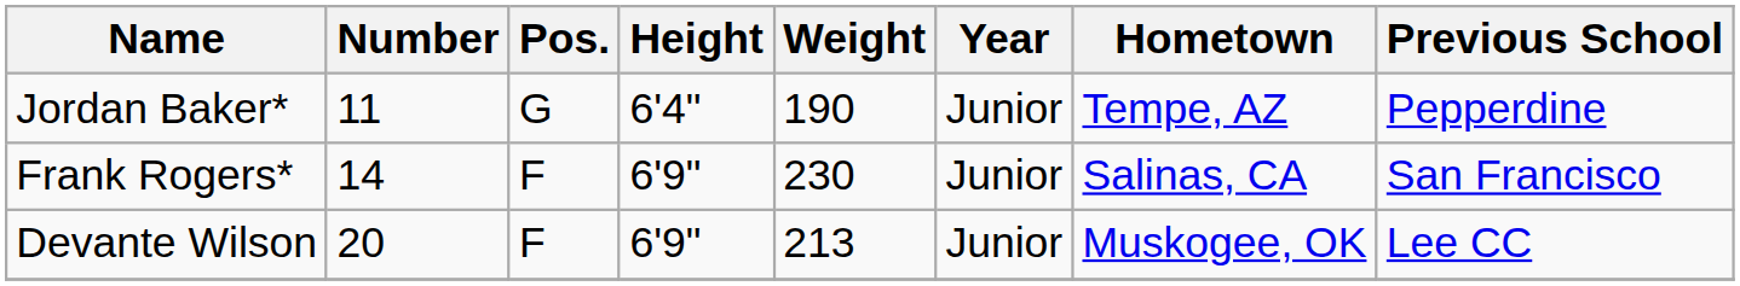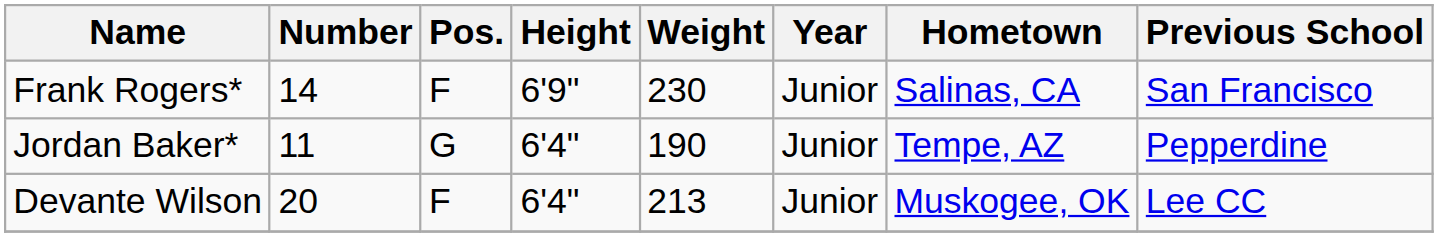rows swapped: Jordan Baker* <-> Frank Rogers*
Devante Wilson | Height: 6'9" -> 6'4"
